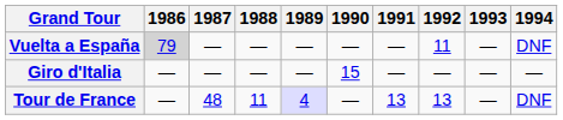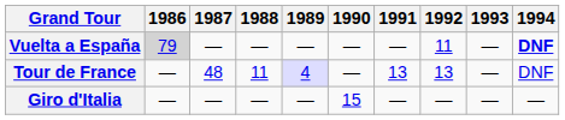Vuelta a España | 1994: normal -> bold
rows swapped: Giro d'Italia <-> Tour de France
